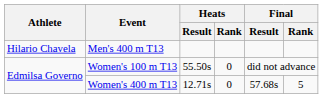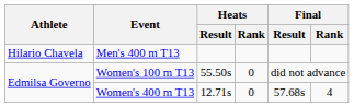Women's 400 m T13 | Final / Rank: 5 -> 4
